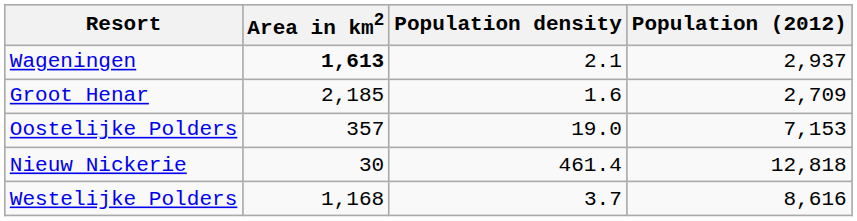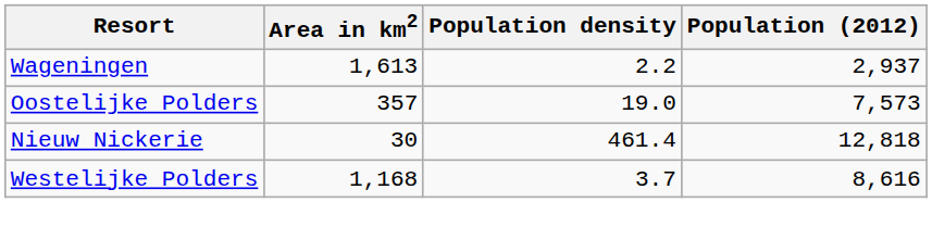Wageningen | Area in km2: bold -> normal
Wageningen | Population density: 2.1 -> 2.2
- row: Groot Henar | 2,185 | 1.6 | 2,709
Oostelijke Polders | Population (2012): 7,153 -> 7,573
